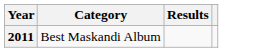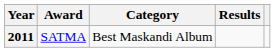+ column: Award | SATMA
